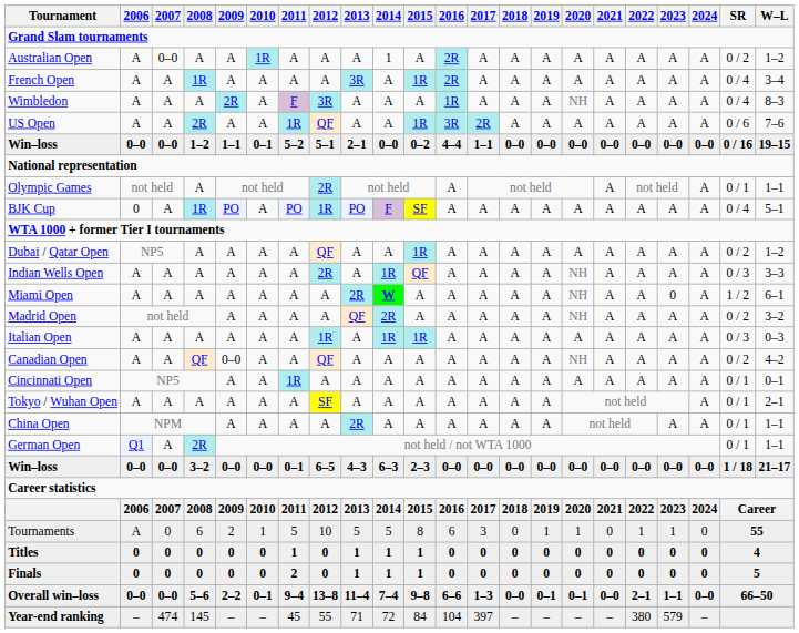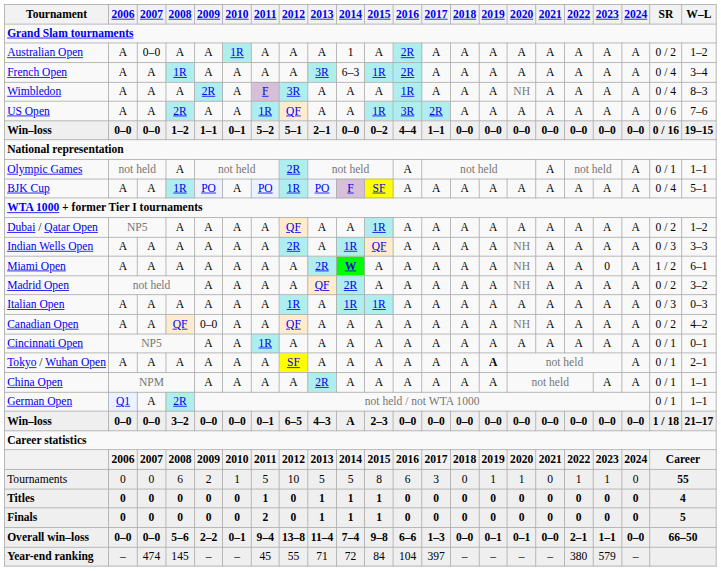French Open | 2014: A -> 6–3
BJK Cup | 2006: 0 -> A
Tokyo / Wuhan Open | 2019: normal -> bold
Win–loss / 3–2 | 2014: 6–3 -> A
Tournaments | 2006: A -> 0
